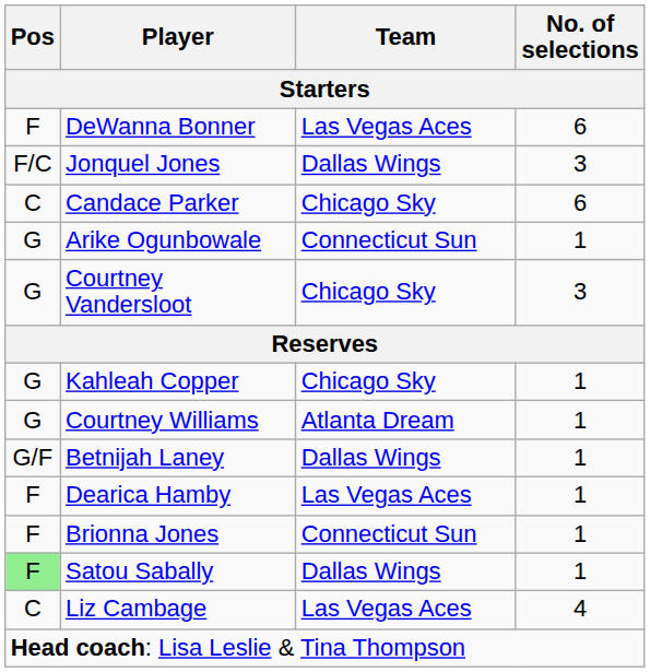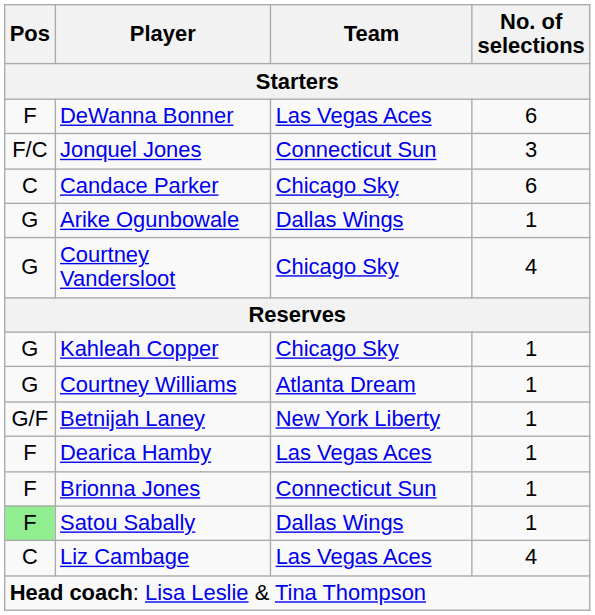Jonquel Jones | Team: Dallas Wings -> Connecticut Sun
Arike Ogunbowale | Team: Connecticut Sun -> Dallas Wings
Courtney Vandersloot | No. of selections: 3 -> 4
Betnijah Laney | Team: Dallas Wings -> New York Liberty
